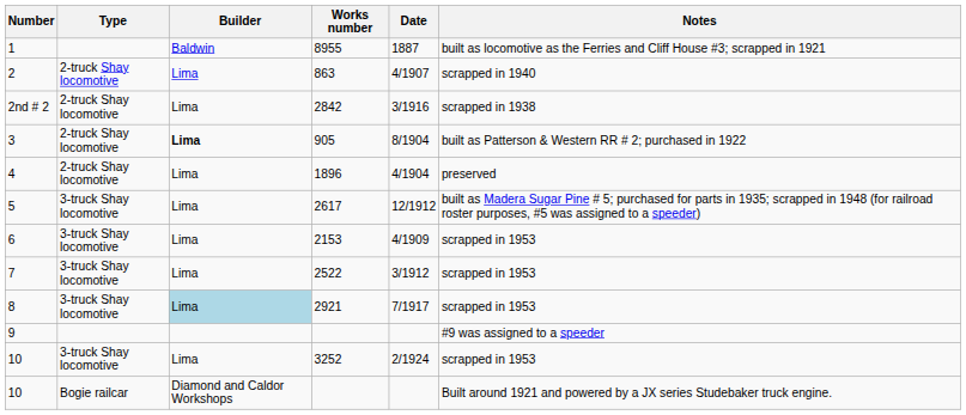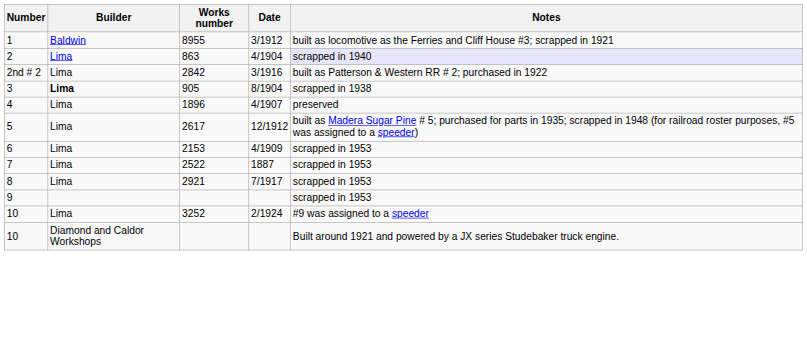- column: Type | 2-truck Shay locomotive | 2-truck Shay locomotive | 2-truck Shay locomotive | 2-truck Shay locomotive | 3-truck Shay locomotive | 3-truck Shay locomotive | 3-truck Shay locomotive | 3-truck Shay locomotive | 3-truck Shay locomotive | Bogie railcar
1 | Date: 1887 -> 3/1912
2 | Date: 4/1907 -> 4/1904
2 | Notes: no background -> lavender background
2nd # 2 | Notes: scrapped in 1938 -> built as Patterson & Western RR # 2; purchased in 1922
3 | Notes: built as Patterson & Western RR # 2; purchased in 1922 -> scrapped in 1938
4 | Date: 4/1904 -> 4/1907
7 | Date: 3/1912 -> 1887
8 | Builder: lightblue background -> no background
9 | Notes: #9 was assigned to a speeder -> scrapped in 1953
10 / 3252 | Notes: scrapped in 1953 -> #9 was assigned to a speeder
